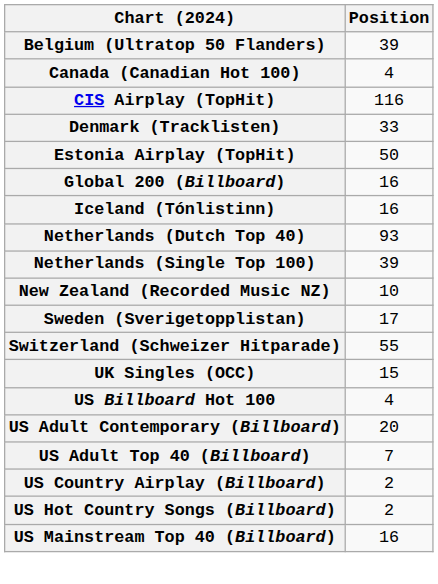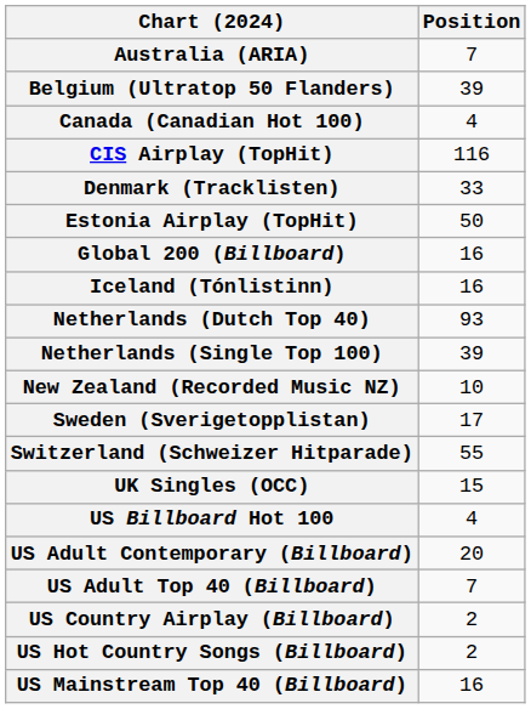+ row: Australia (ARIA) | 7
